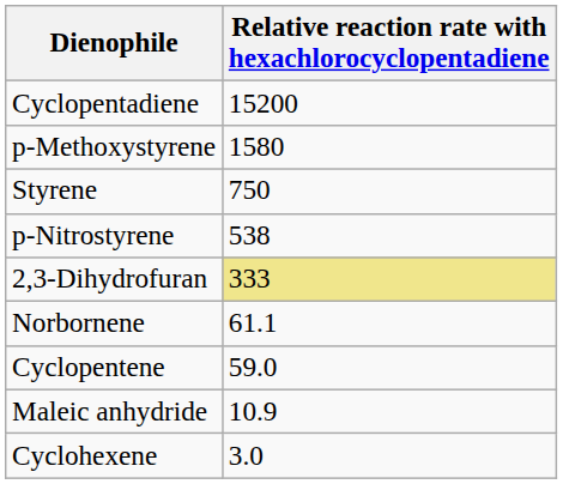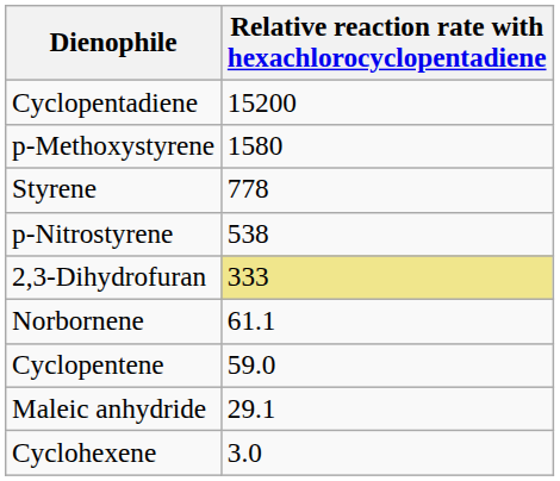Styrene | Relative reaction rate with hexachlorocyclopentadiene: 750 -> 778
Maleic anhydride | Relative reaction rate with hexachlorocyclopentadiene: 10.9 -> 29.1
